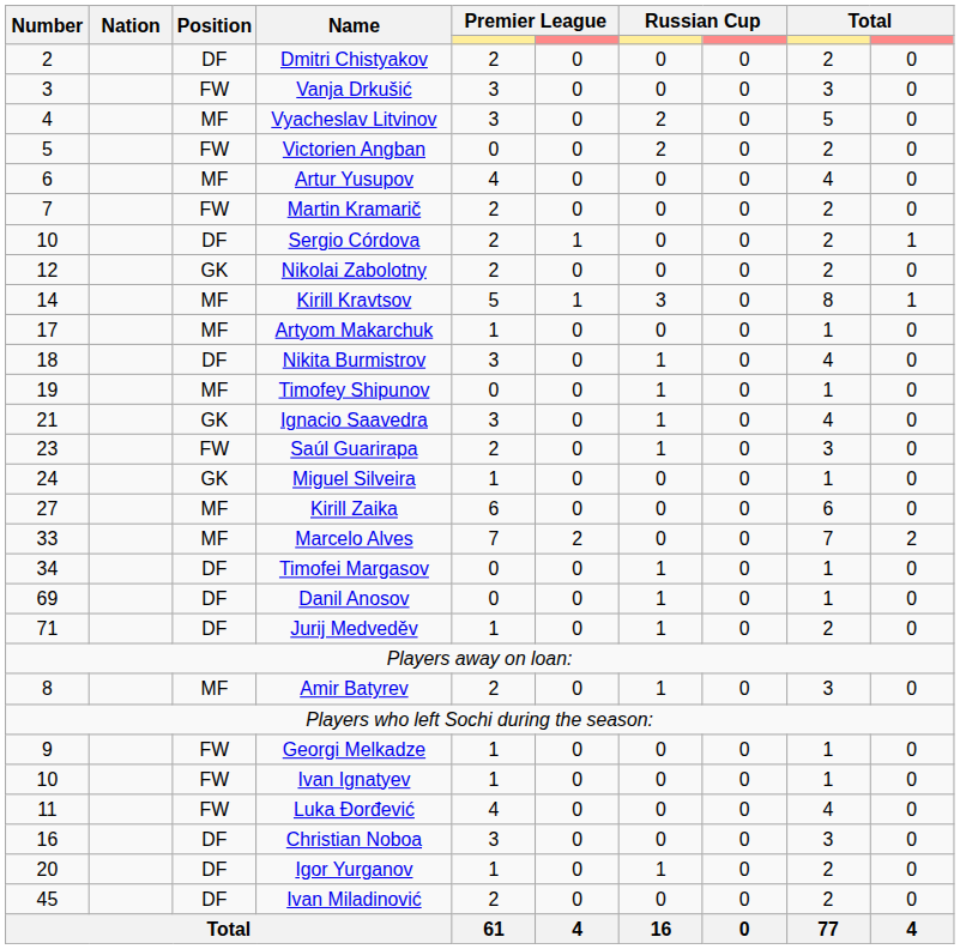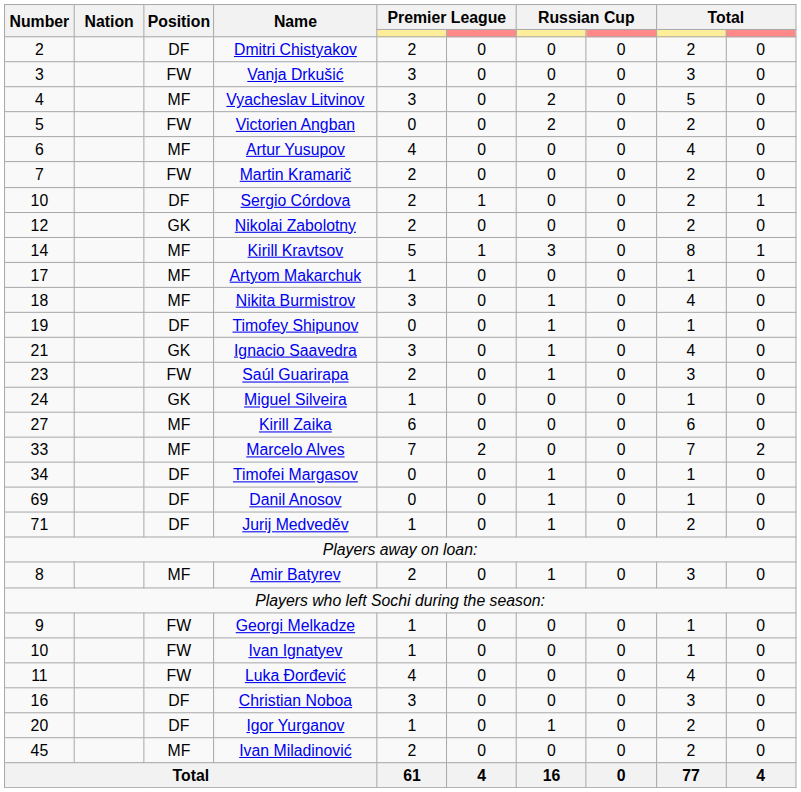Nikita Burmistrov | Position: DF -> MF
Timofey Shipunov | Position: MF -> DF
Ivan Miladinović | Position: DF -> MF
